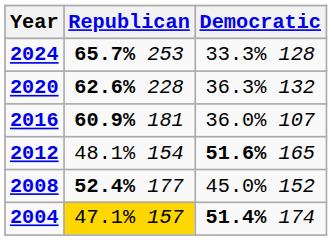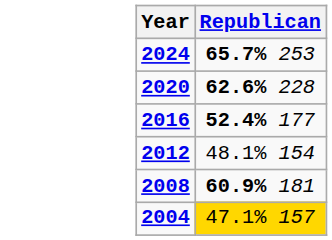- column: Democratic | 33.3% 128 | 36.3% 132 | 36.0% 107 | 51.6% 165 | 45.0% 152 | 51.4% 174
2016 | Republican: 60.9% 181 -> 52.4% 177
2008 | Republican: 52.4% 177 -> 60.9% 181
